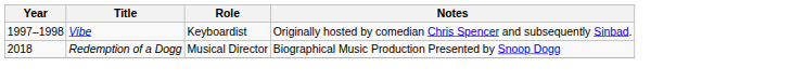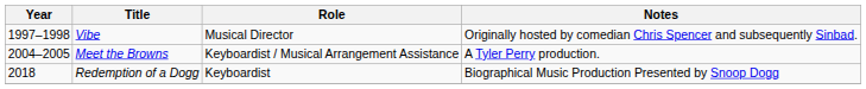Vibe | Role: Keyboardist -> Musical Director
+ row: 2004–2005 | Meet the Browns | Keyboardist / Musical Arrangement Assistance | A Tyler Perry production.
Redemption of a Dogg | Role: Musical Director -> Keyboardist
